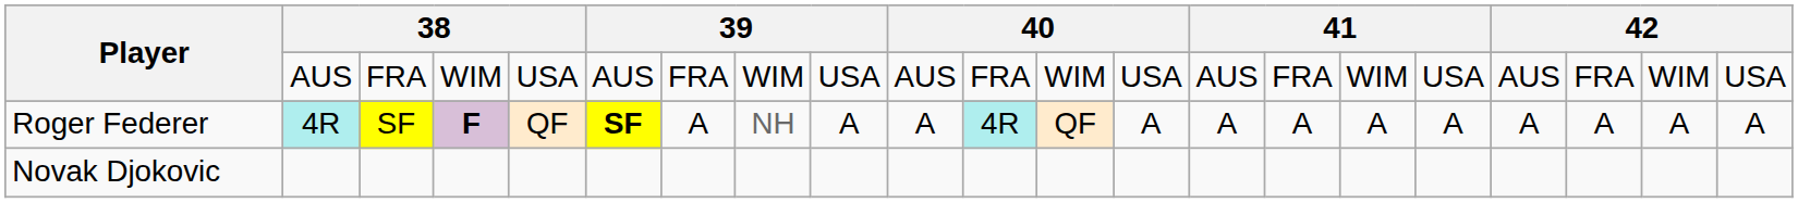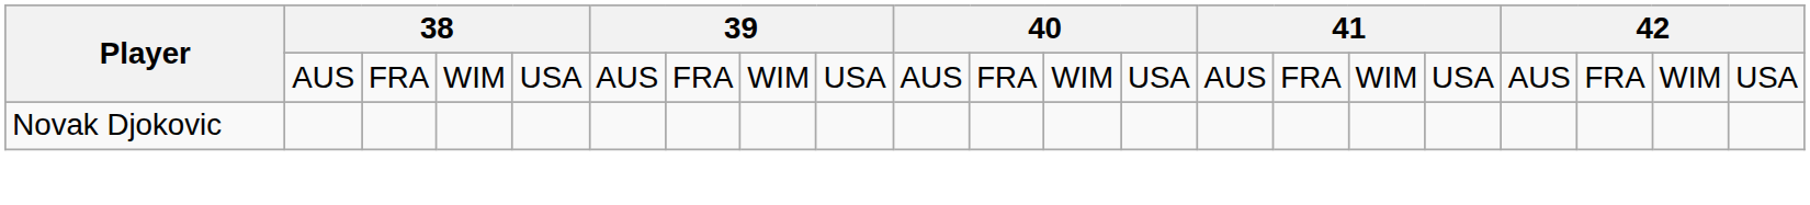- row: Roger Federer | 4R | SF | F | QF | SF | A | NH | A | A | 4R | QF | A | A | A | A | A | A | A | A | A
